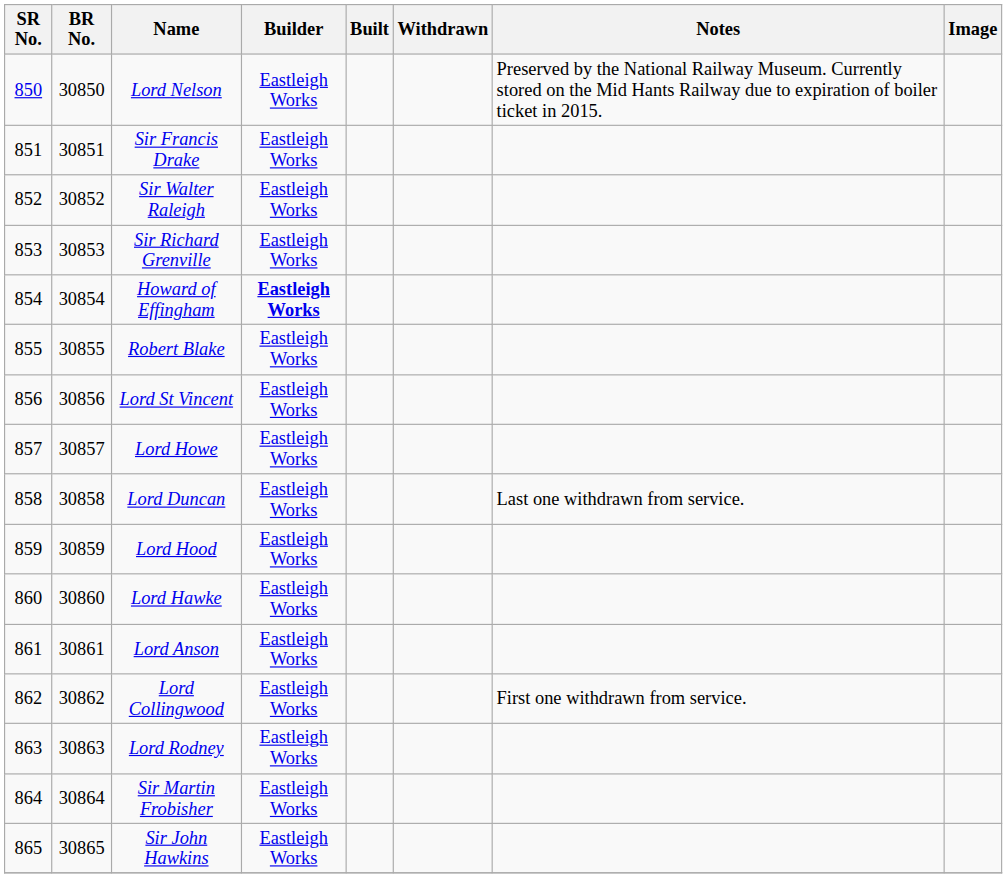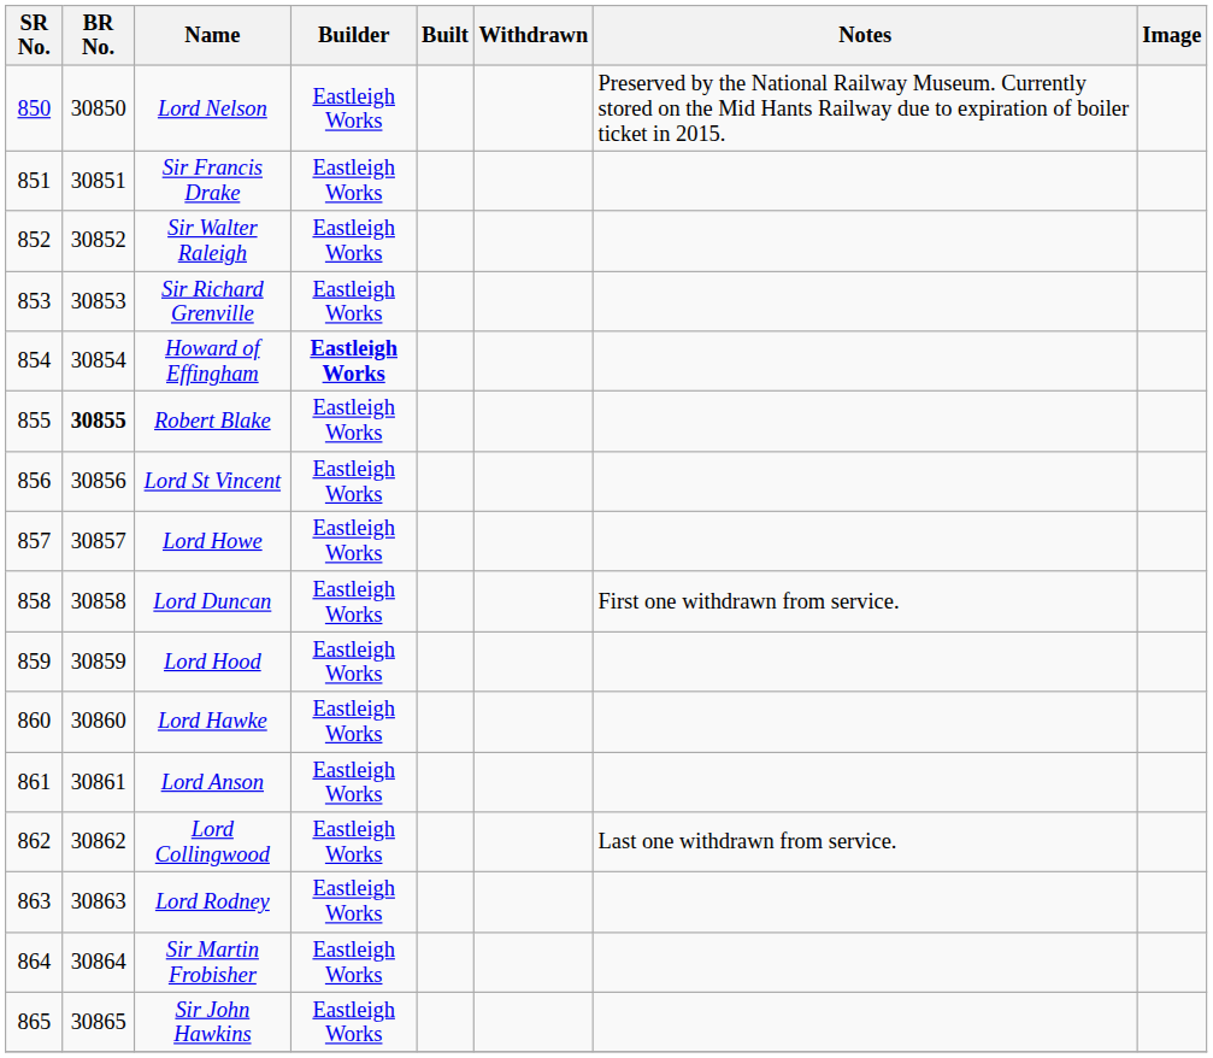Robert Blake | BR No.: normal -> bold
Lord Duncan | Notes: Last one withdrawn from service. -> First one withdrawn from service.
Lord Collingwood | Notes: First one withdrawn from service. -> Last one withdrawn from service.
